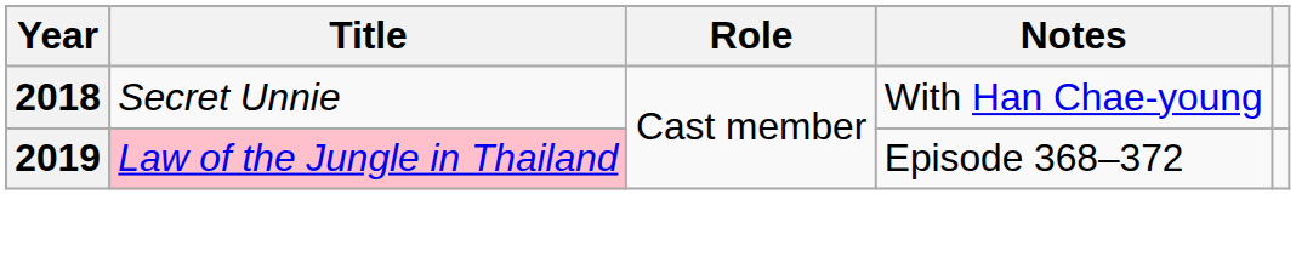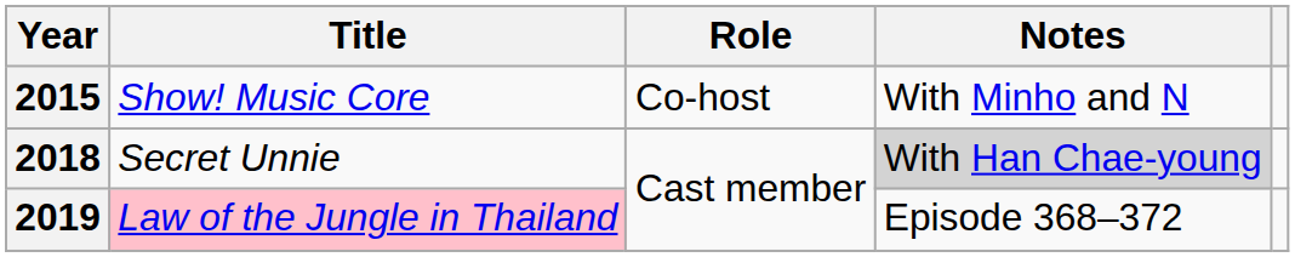+ row: 2015 | Show! Music Core | Co-host | With Minho and N
2018 | Notes: no background -> lightgrey background
